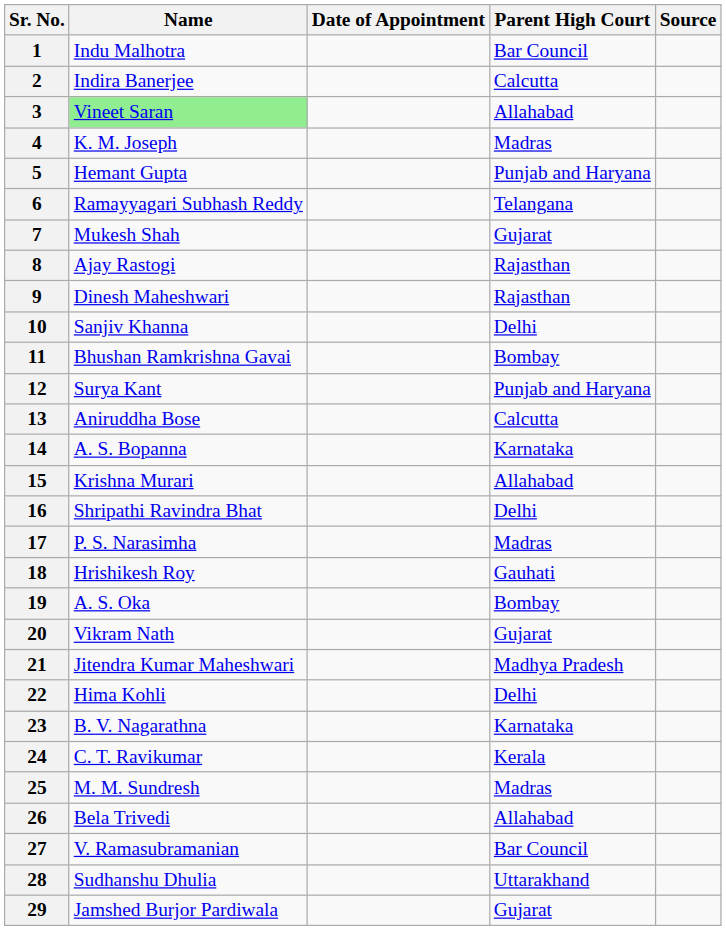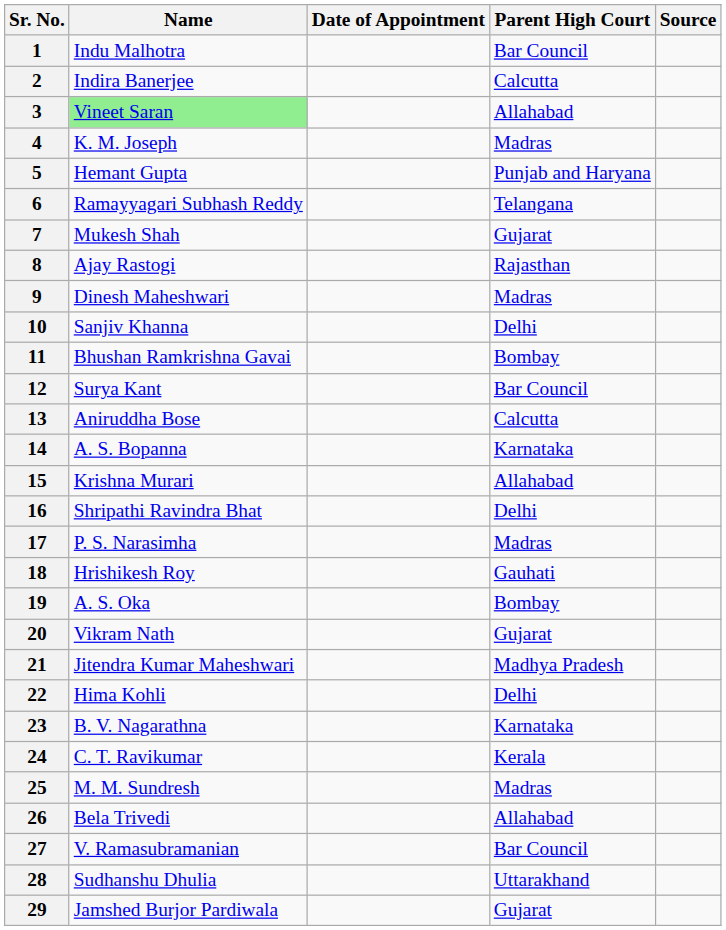9 | Parent High Court: Rajasthan -> Madras
12 | Parent High Court: Punjab and Haryana -> Bar Council
